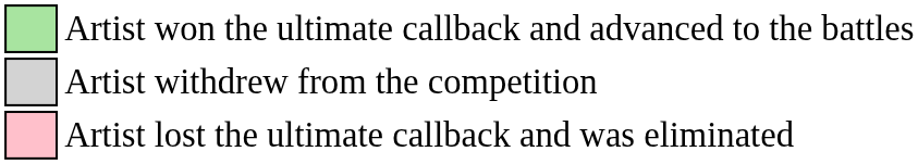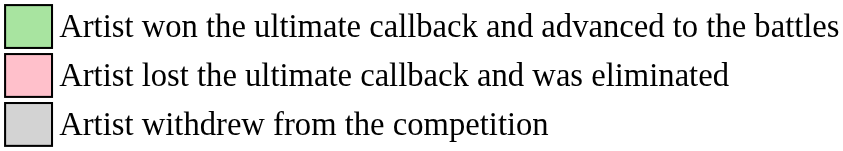rows swapped: Artist lost the ultimate callback and was eliminated <-> Artist withdrew from the competition
